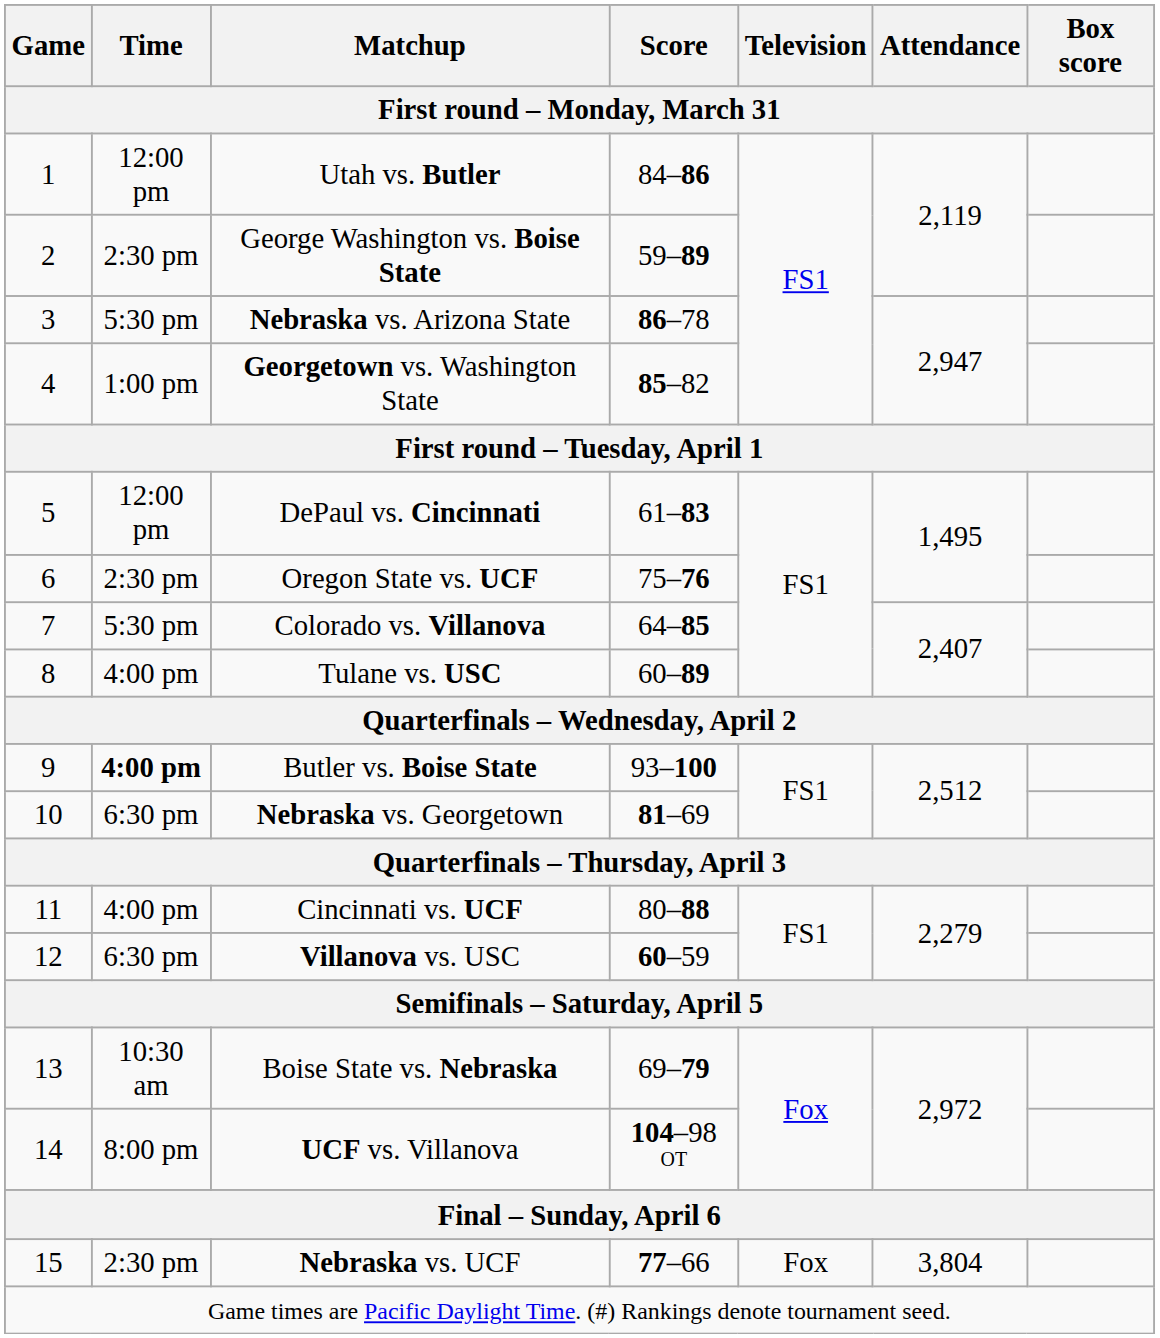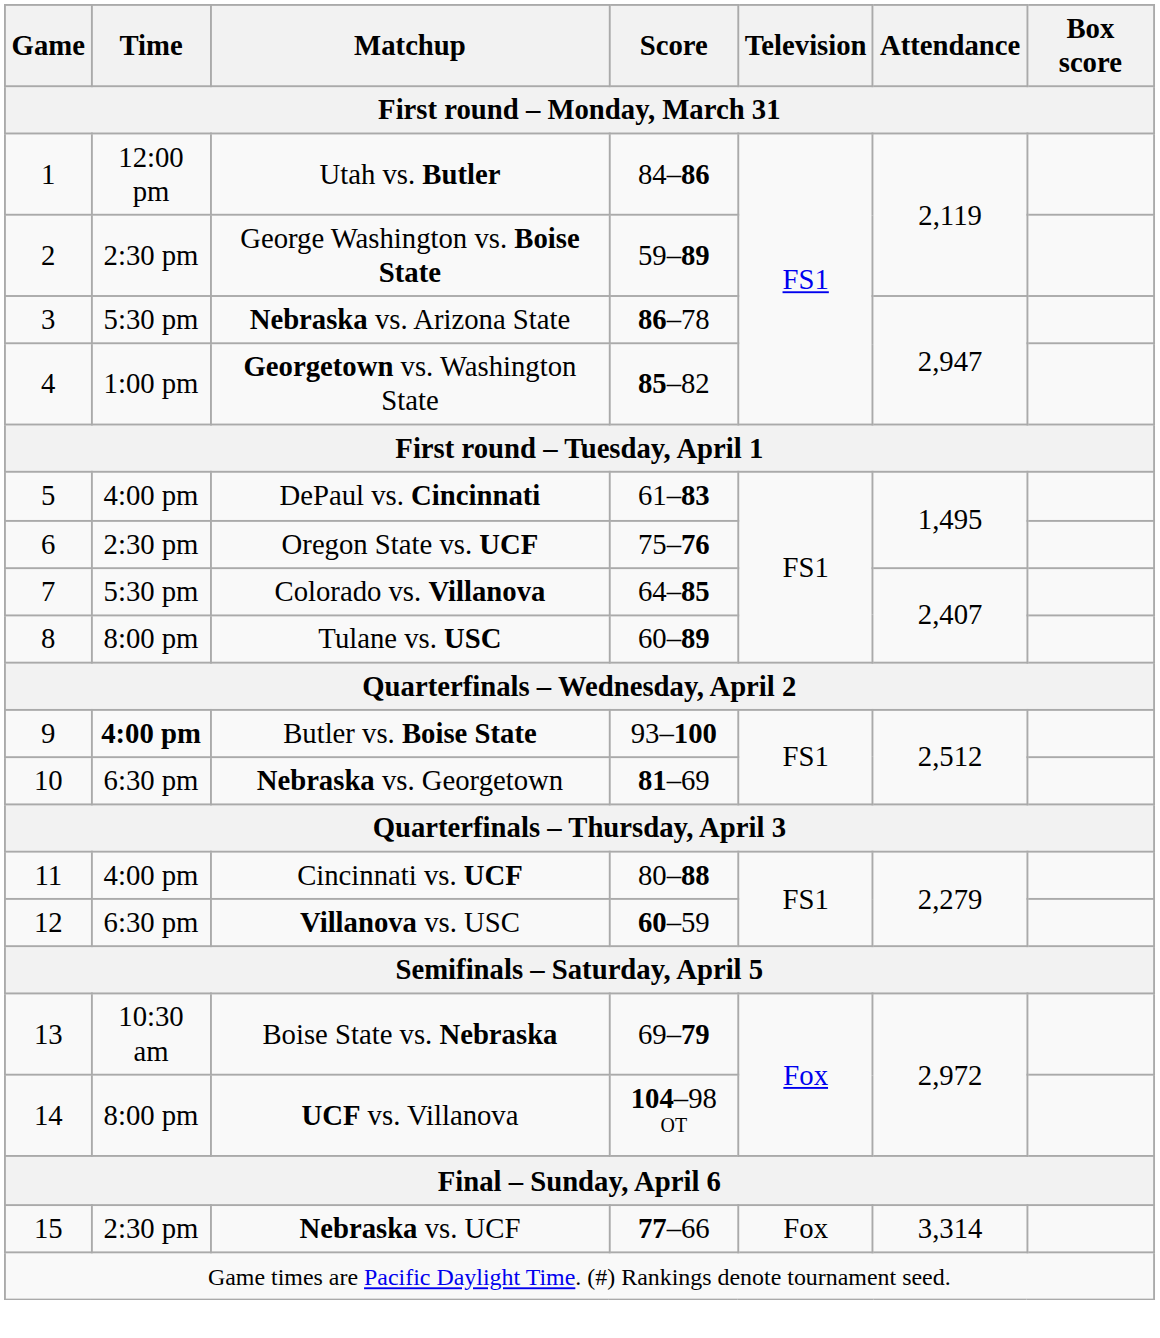DePaul vs. Cincinnati | Time: 12:00 pm -> 4:00 pm
Tulane vs. USC | Time: 4:00 pm -> 8:00 pm
Nebraska vs. UCF | Attendance: 3,804 -> 3,314
